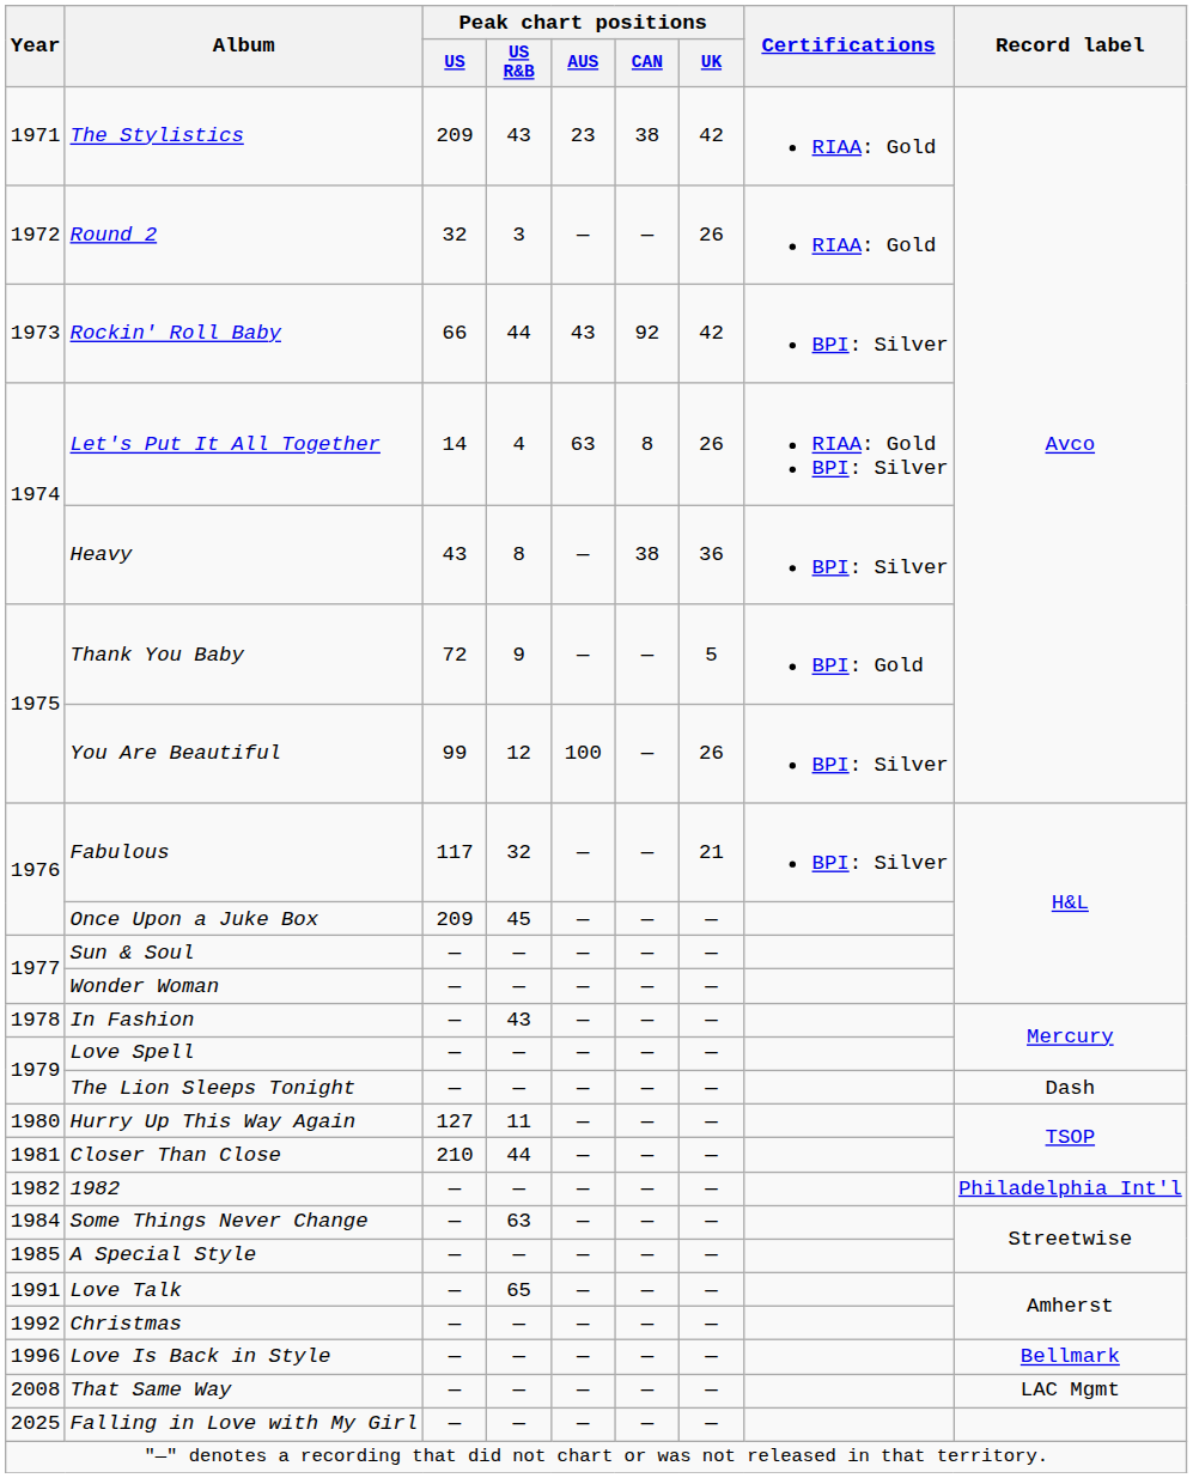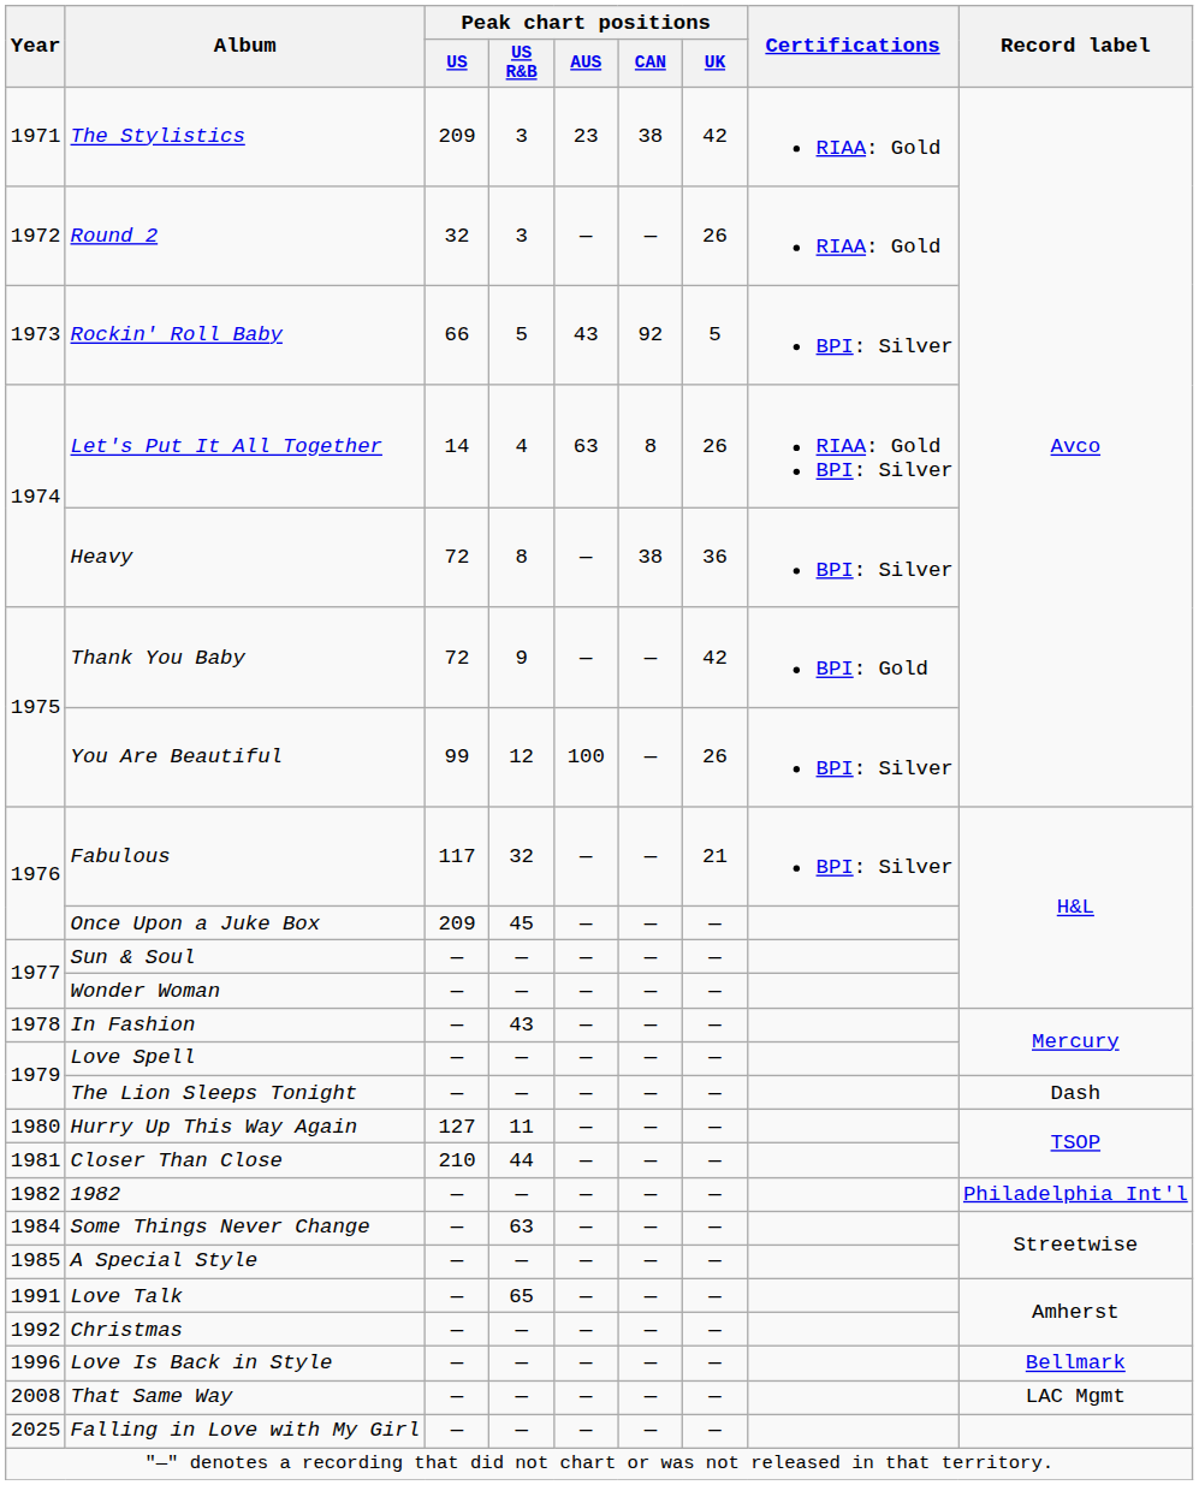The Stylistics | Peak chart positions / US R&B: 43 -> 3
Rockin' Roll Baby | Peak chart positions / US R&B: 44 -> 5
Rockin' Roll Baby | Peak chart positions / UK: 42 -> 5
Heavy | Peak chart positions / US: 43 -> 72
Thank You Baby | Peak chart positions / UK: 5 -> 42
